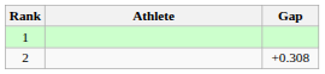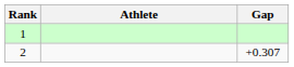2 | Gap: +0.308 -> +0.307
